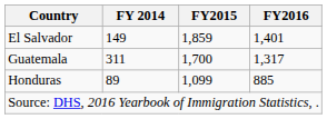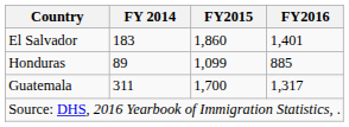El Salvador | FY 2014: 149 -> 183
El Salvador | FY2015: 1,859 -> 1,860
rows swapped: Guatemala <-> Honduras
